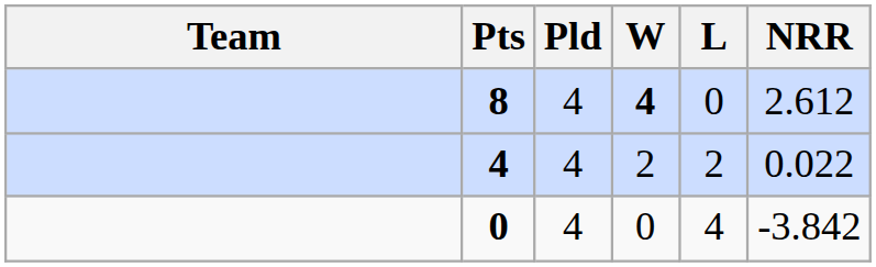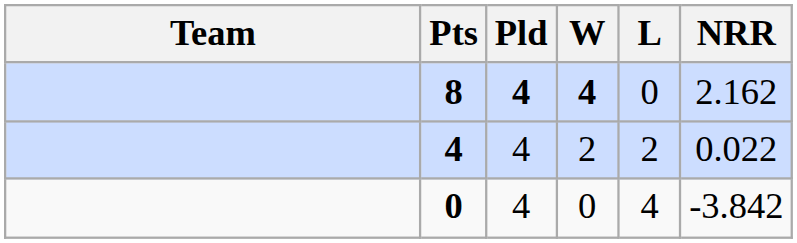8 | Pld: normal -> bold
8 | NRR: 2.612 -> 2.162
